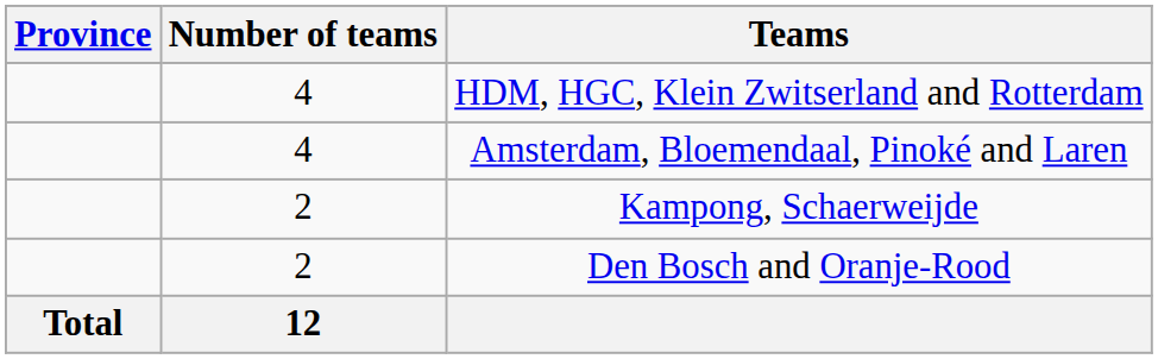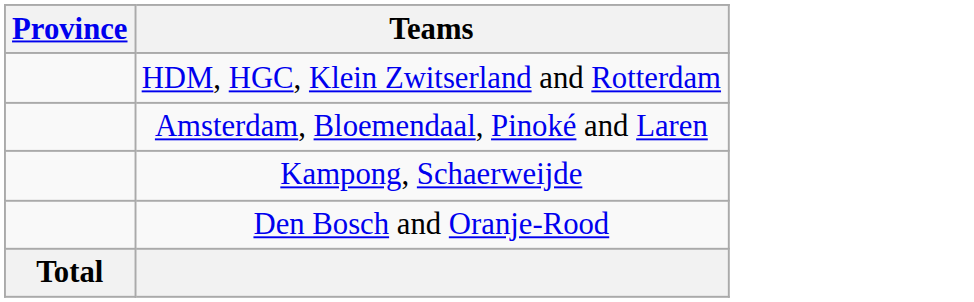- column: Number of teams | 4 | 4 | 2 | 2 | 12
